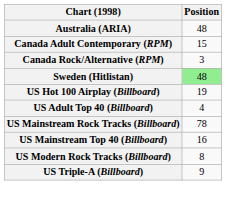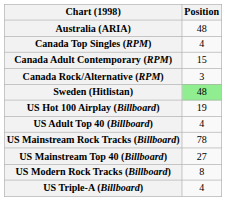+ row: Canada Top Singles (RPM) | 4
US Mainstream Top 40 (Billboard) | Position: 16 -> 27
US Triple-A (Billboard) | Position: 9 -> 4
